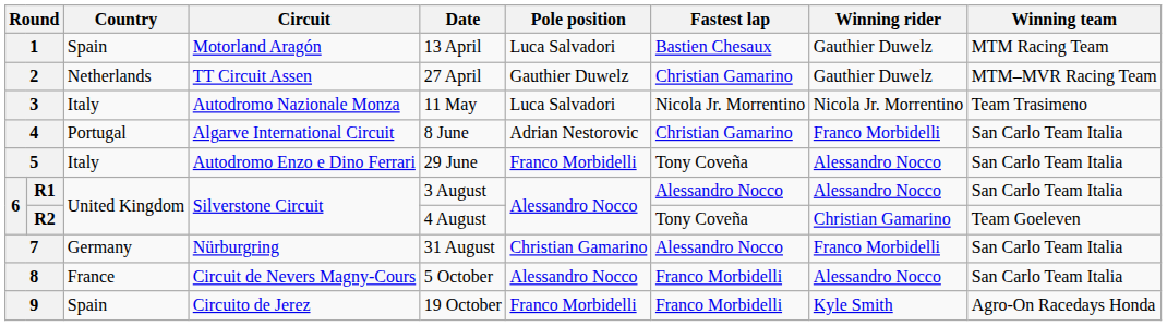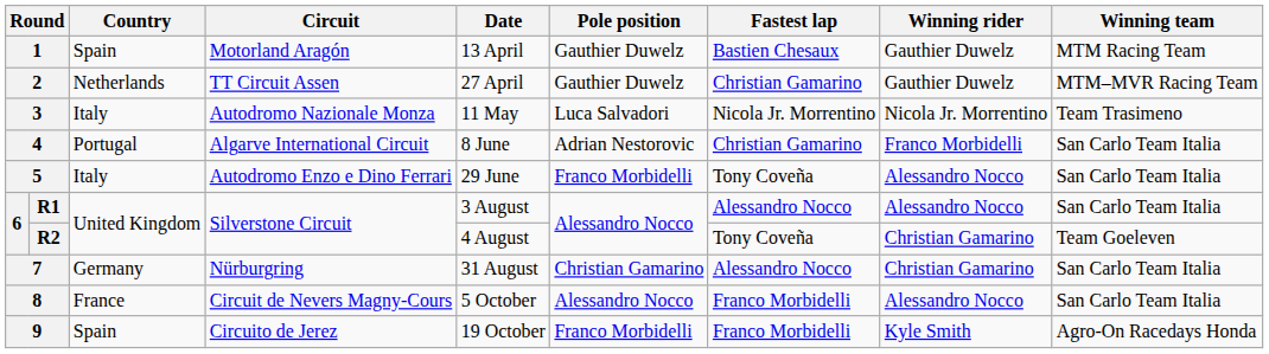1 | Pole position: Luca Salvadori -> Gauthier Duwelz
7 | Winning rider: Franco Morbidelli -> Christian Gamarino
